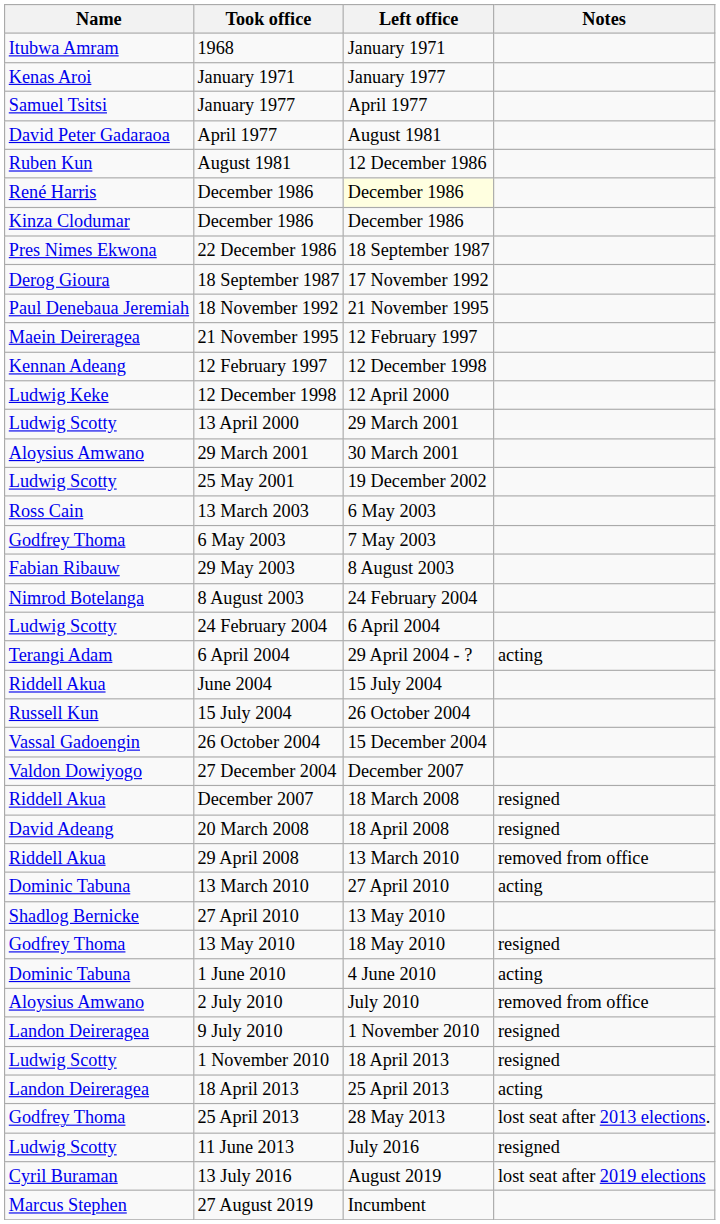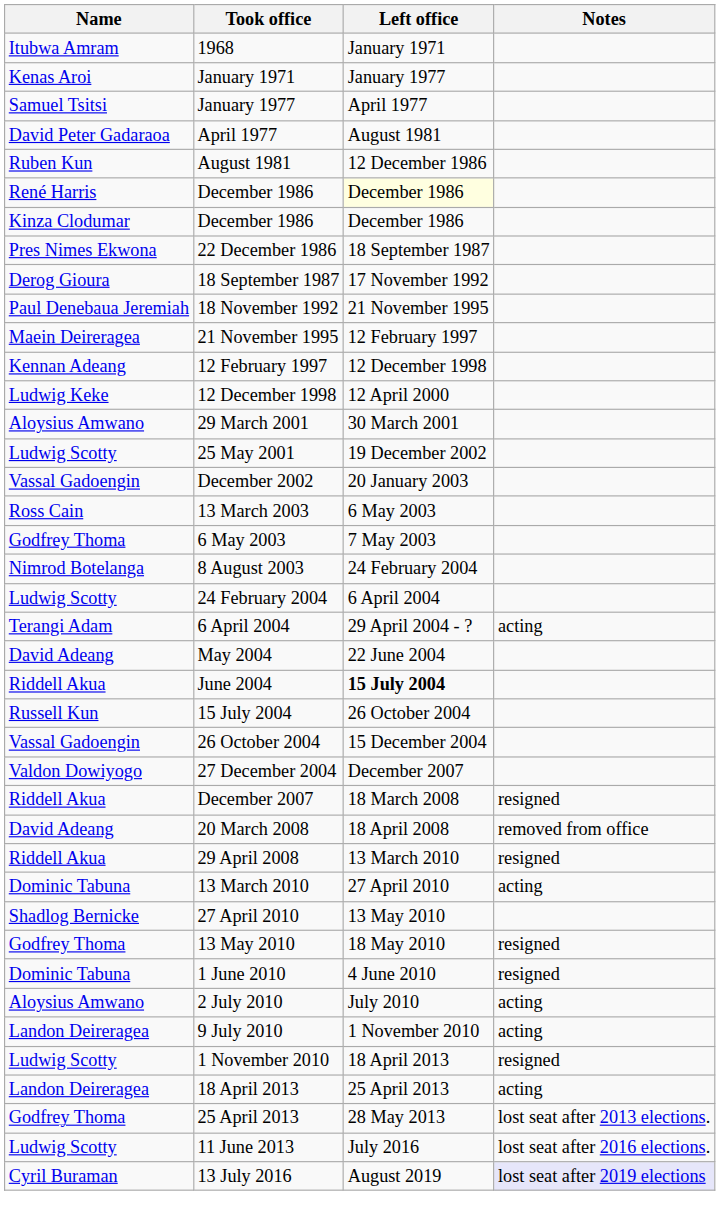- row: Ludwig Scotty | 13 April 2000 | 29 March 2001
+ row: Vassal Gadoengin | December 2002 | 20 January 2003
- row: Fabian Ribauw | 29 May 2003 | 8 August 2003
+ row: David Adeang | May 2004 | 22 June 2004
June 2004 | Left office: normal -> bold
20 March 2008 | Notes: resigned -> removed from office
29 April 2008 | Notes: removed from office -> resigned
1 June 2010 | Notes: acting -> resigned
2 July 2010 | Notes: removed from office -> acting
9 July 2010 | Notes: resigned -> acting
11 June 2013 | Notes: resigned -> lost seat after 2016 elections.
13 July 2016 | Notes: no background -> lavender background
- row: Marcus Stephen | 27 August 2019 | Incumbent
